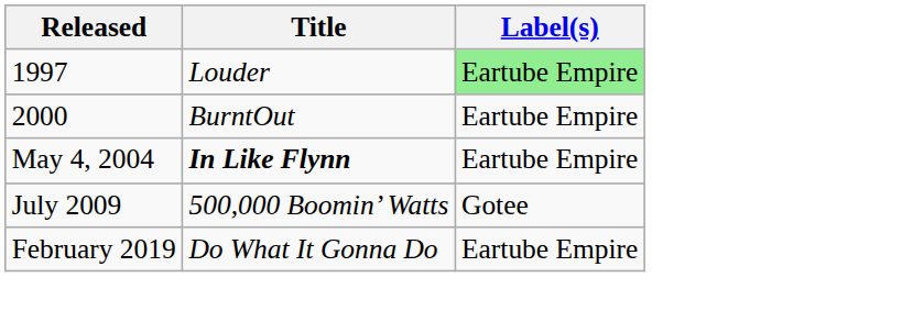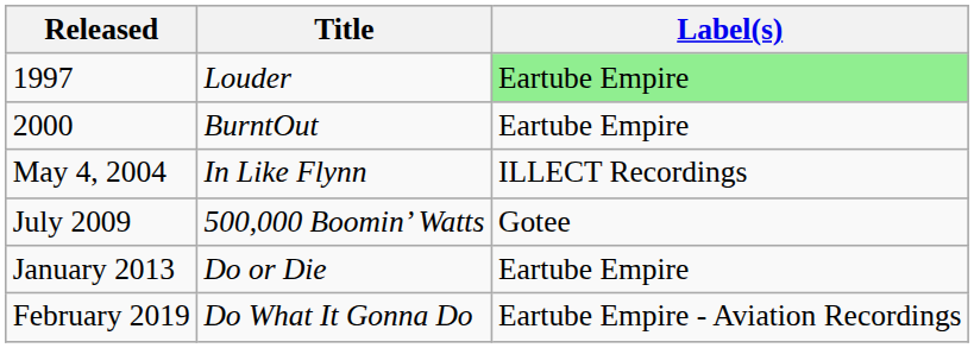May 4, 2004 | Title: bold -> normal
May 4, 2004 | Label(s): Eartube Empire -> ILLECT Recordings
+ row: January 2013 | Do or Die | Eartube Empire
February 2019 | Label(s): Eartube Empire -> Eartube Empire - Aviation Recordings
